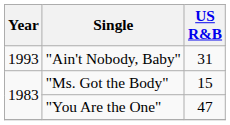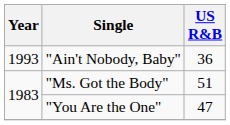"Ain't Nobody, Baby" | US R&B: 31 -> 36
"Ms. Got the Body" | US R&B: 15 -> 51
